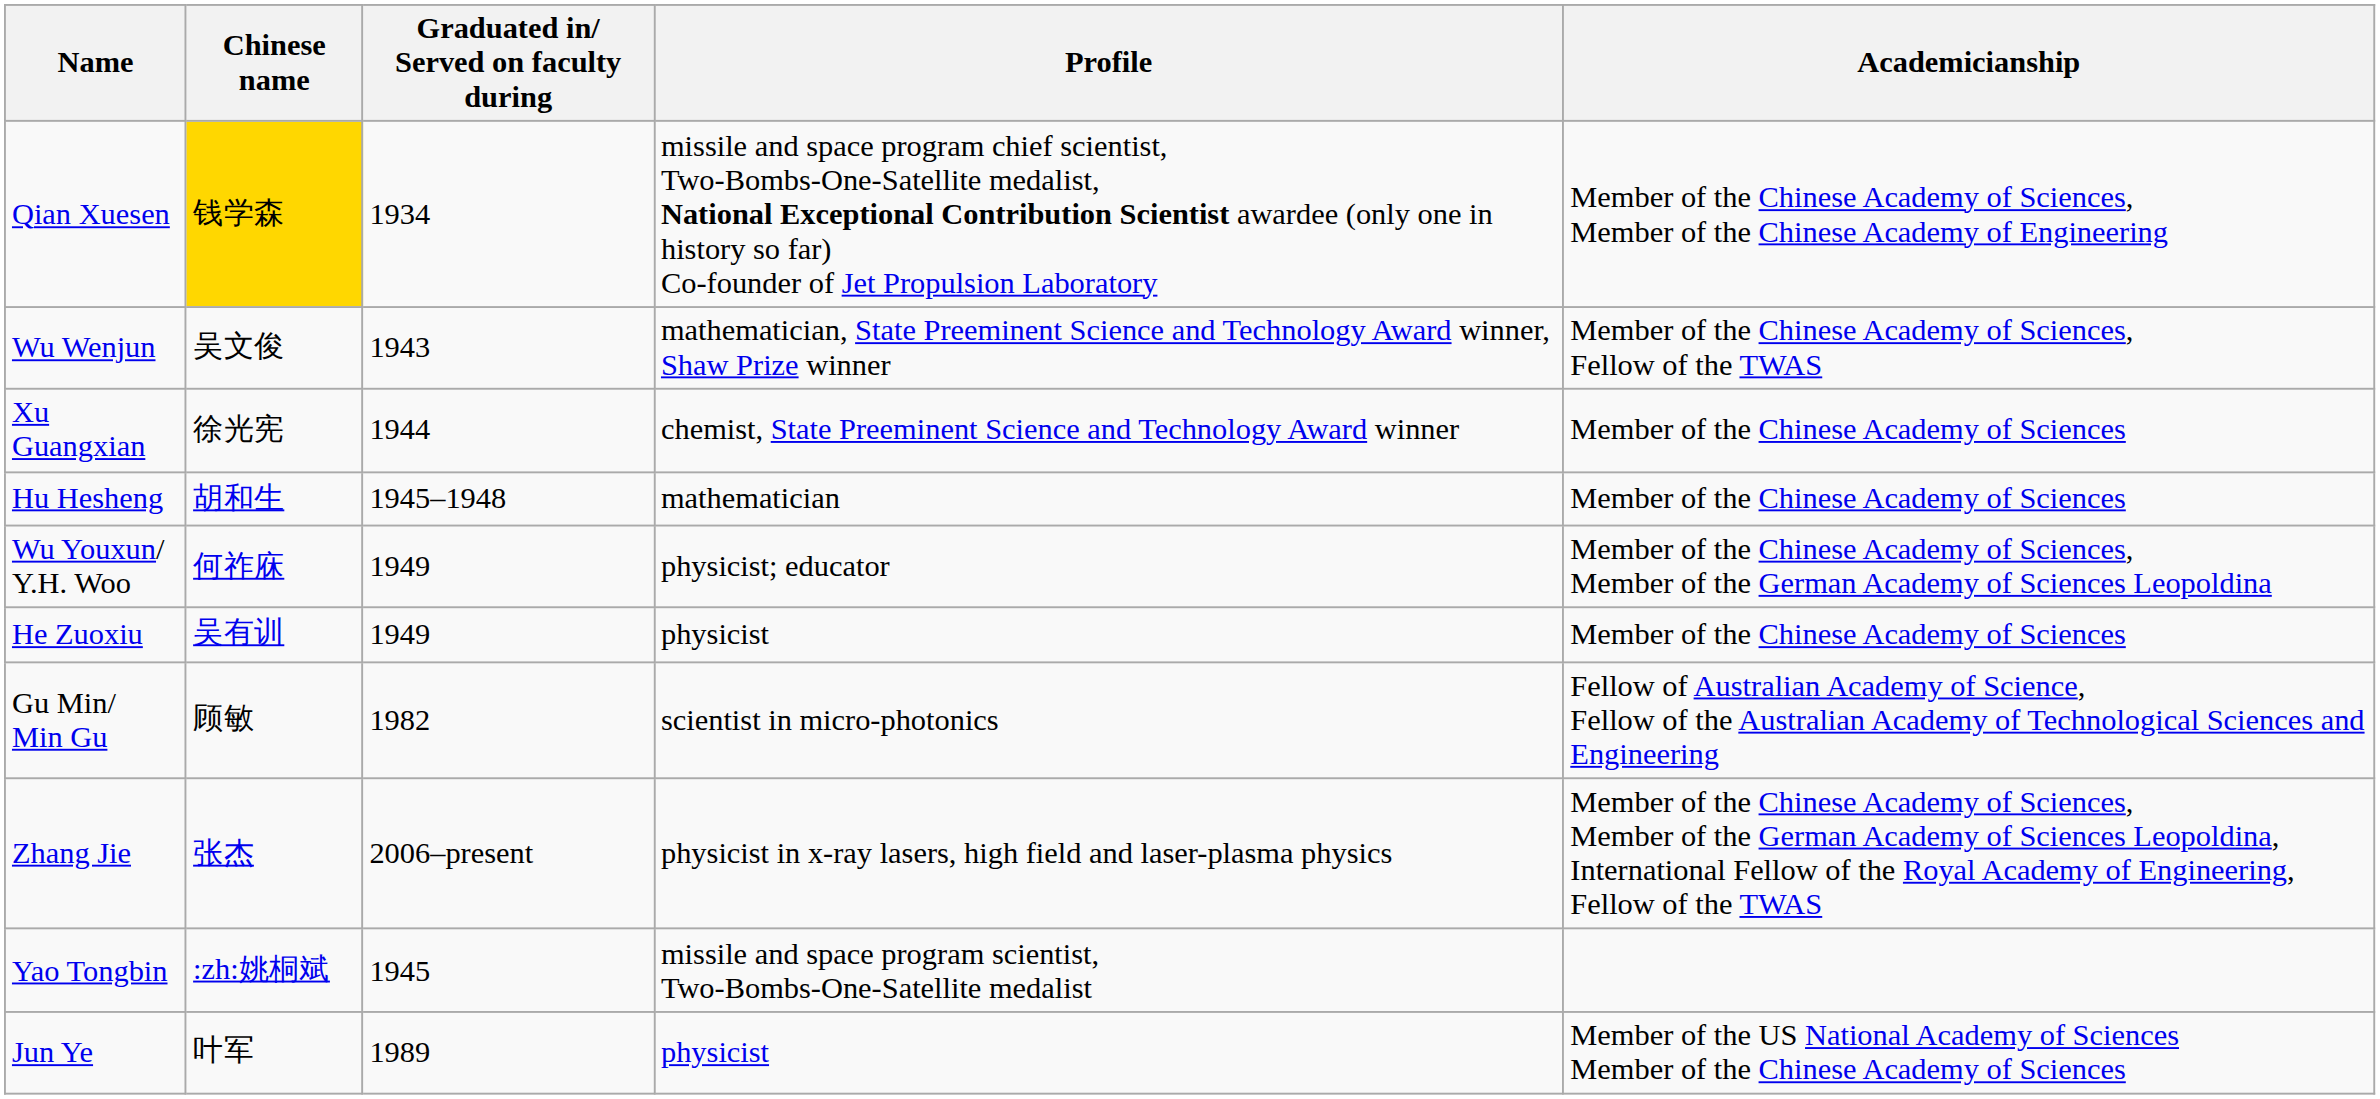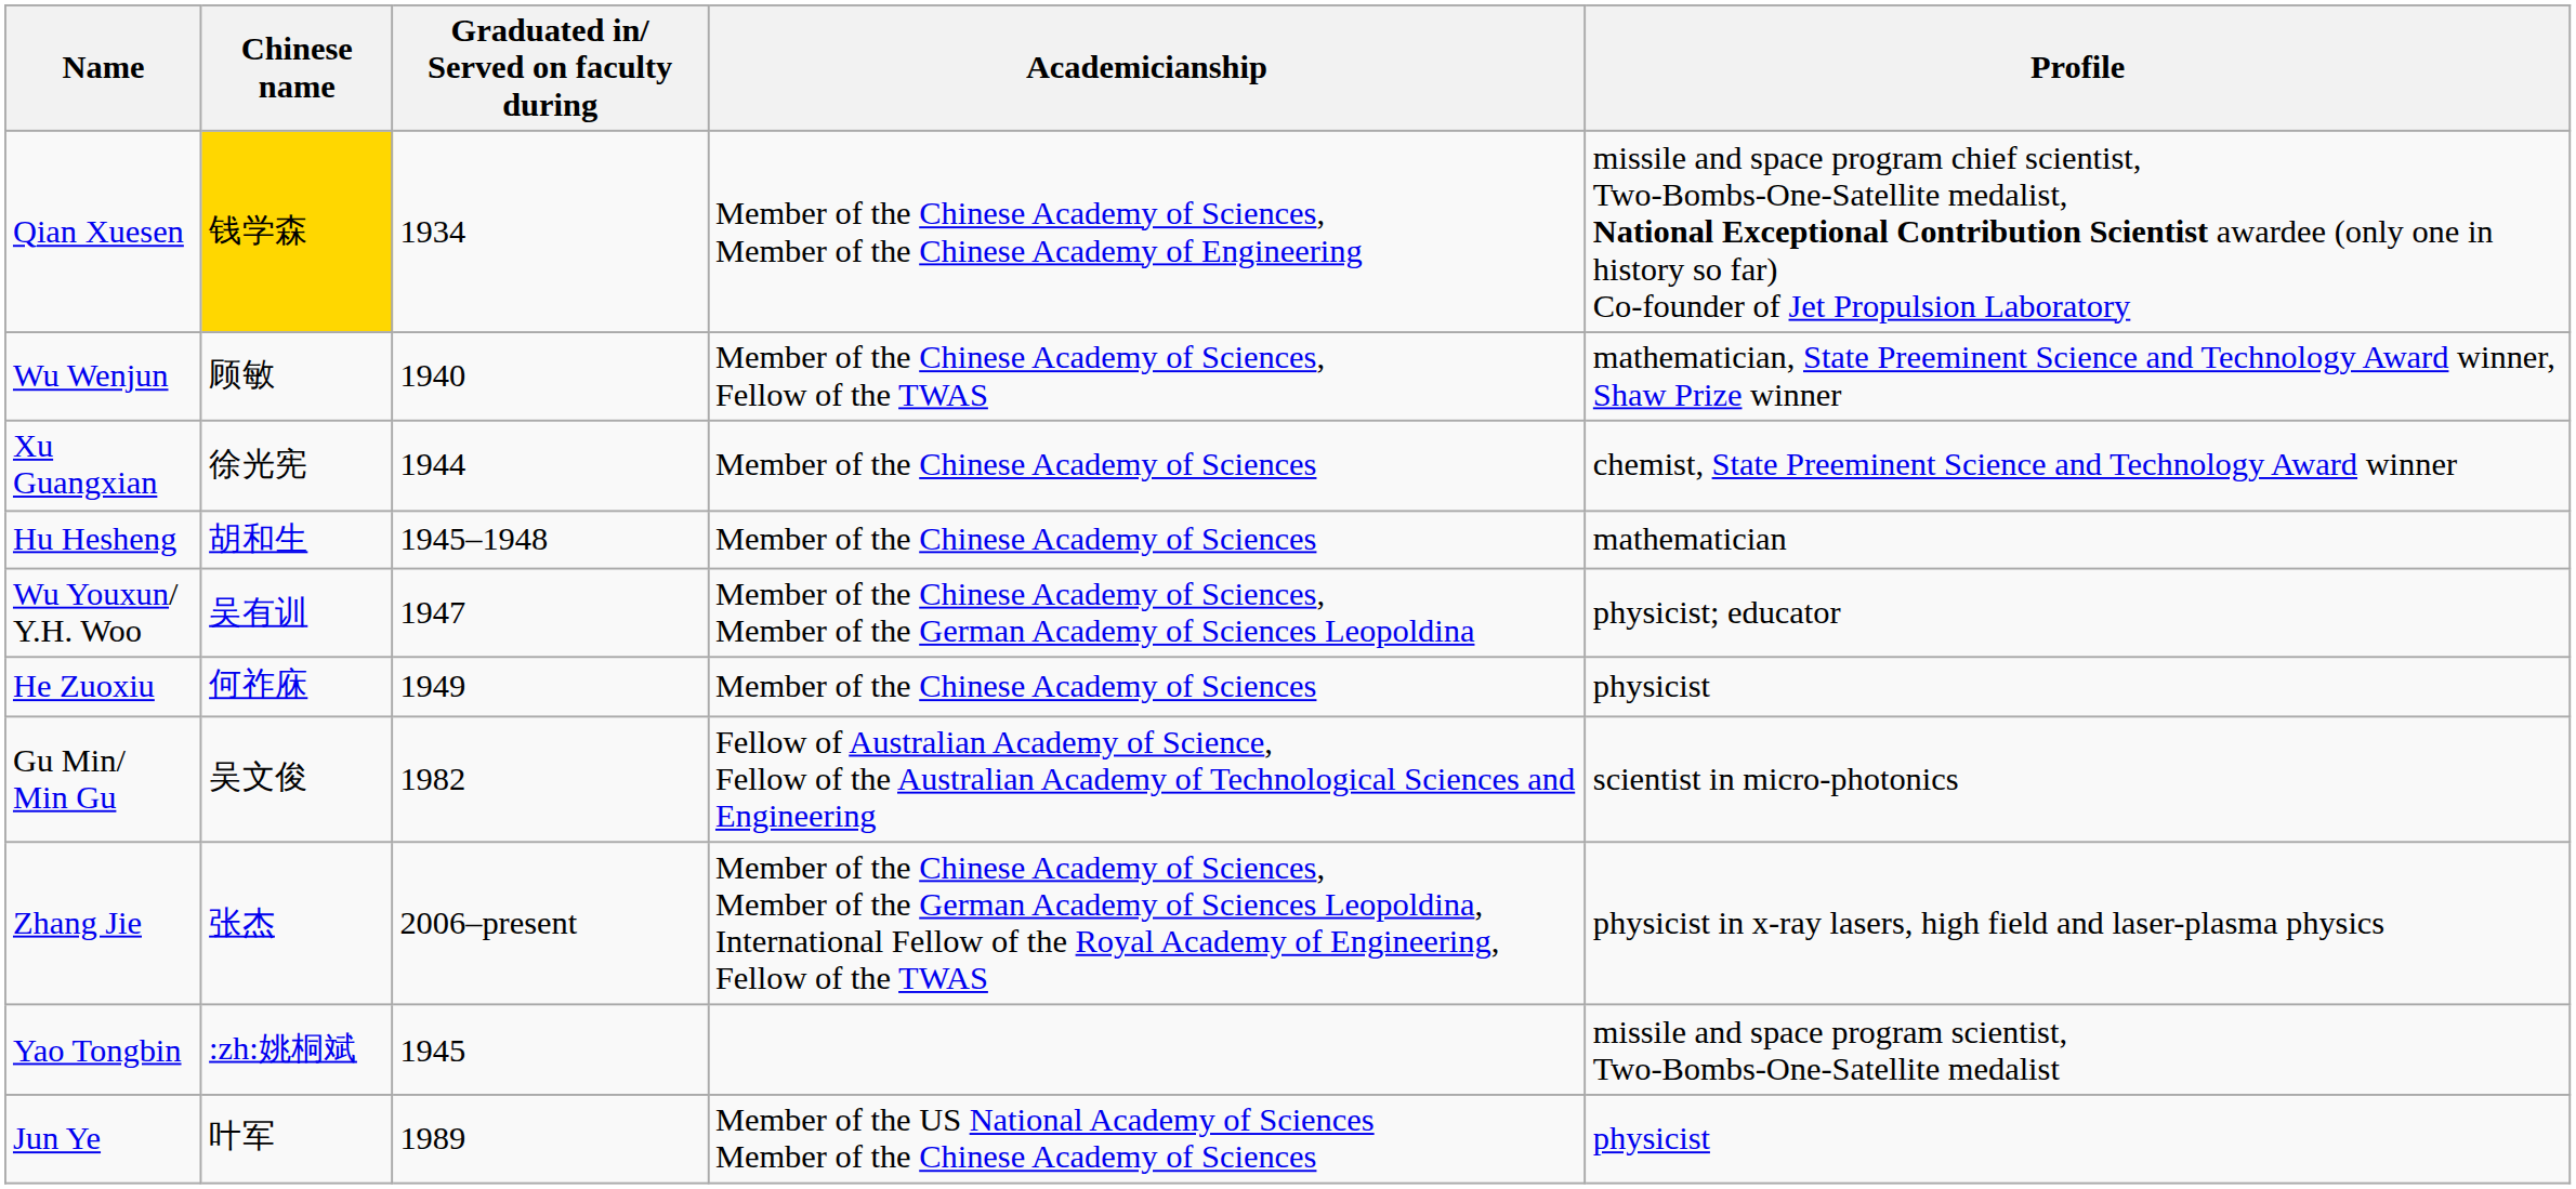columns swapped: Profile <-> Academicianship
Wu Wenjun | Chinese name: 吴文俊 -> 顾敏
Wu Wenjun | Graduated in/ Served on faculty during: 1943 -> 1940
Wu Youxun/ Y.H. Woo | Chinese name: 何祚庥 -> 吴有训
Wu Youxun/ Y.H. Woo | Graduated in/ Served on faculty during: 1949 -> 1947
He Zuoxiu | Chinese name: 吴有训 -> 何祚庥
Gu Min/ Min Gu | Chinese name: 顾敏 -> 吴文俊
